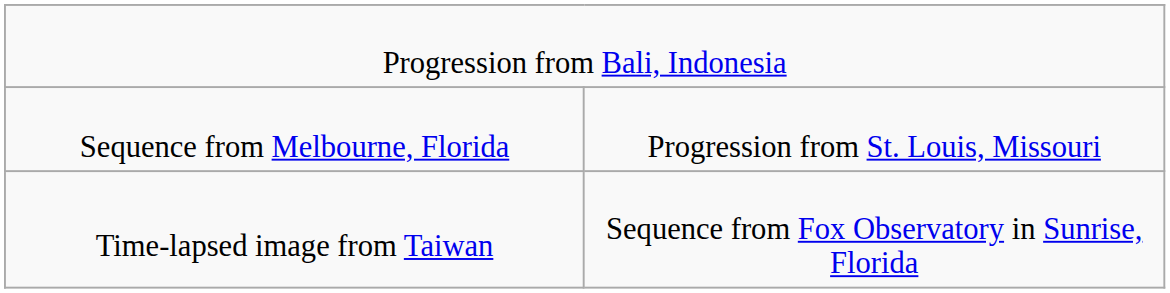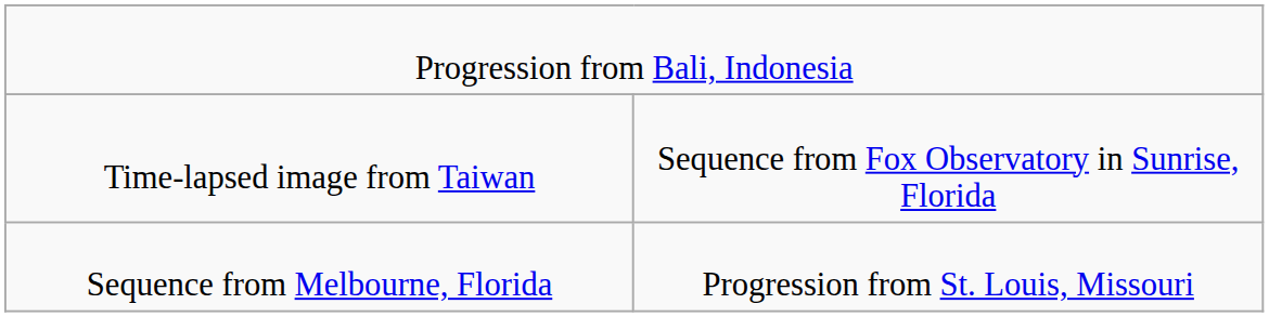rows swapped: Time-lapsed image from Taiwan <-> Sequence from Melbourne, Florida
